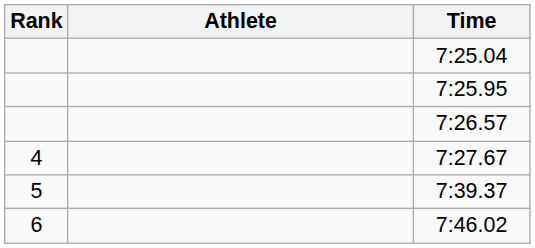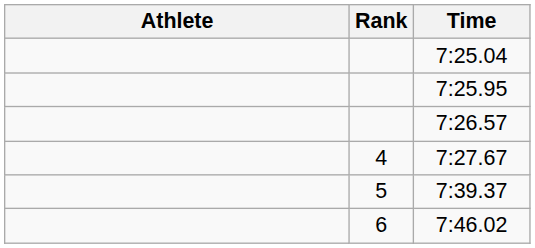columns swapped: Rank <-> Athlete
